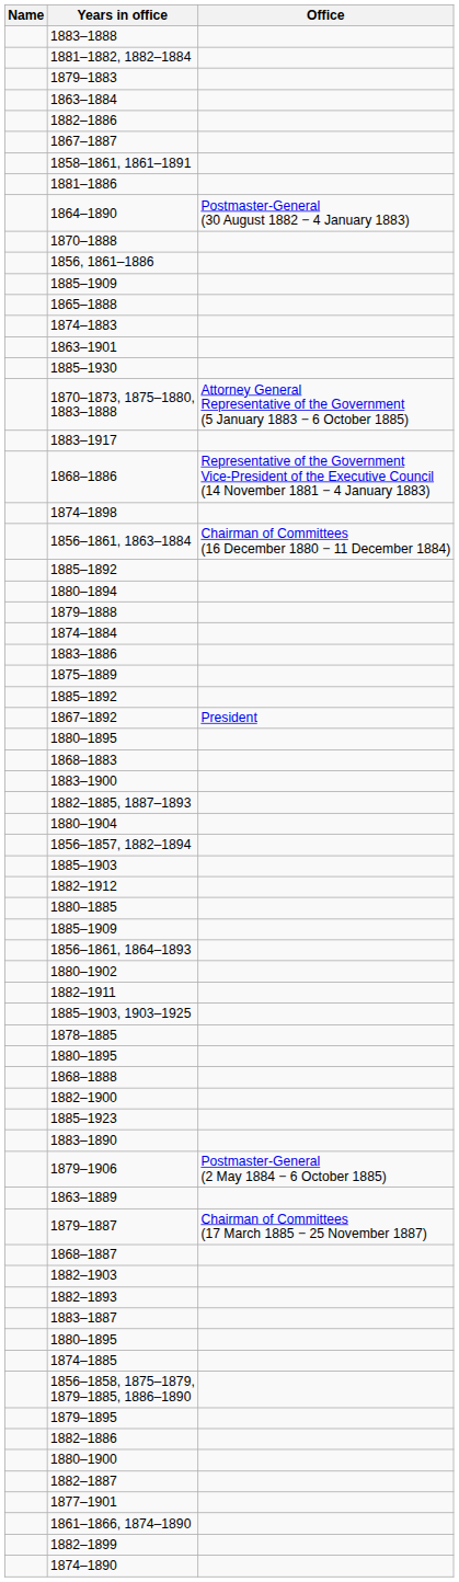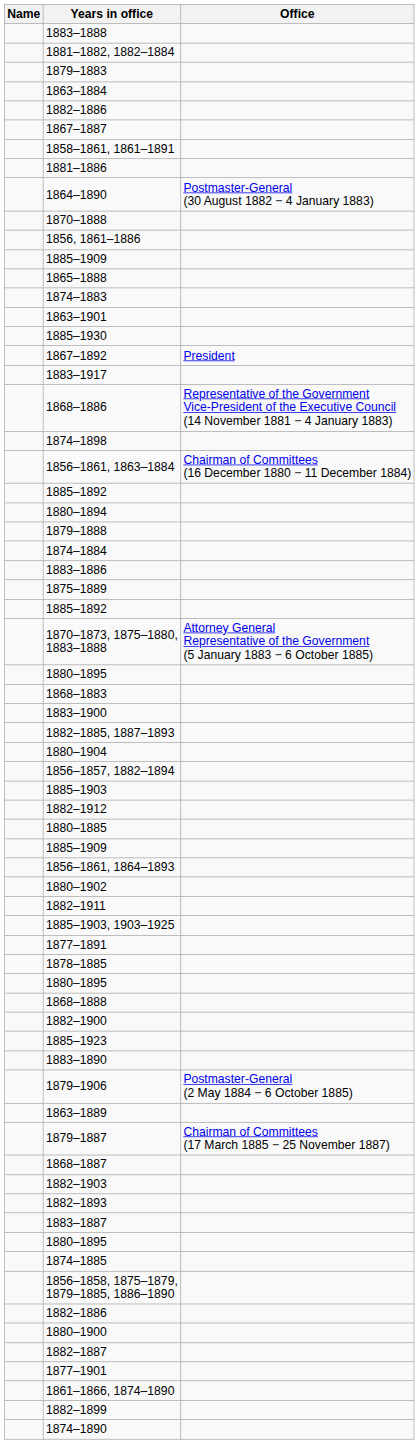rows swapped: 1870–1873, 1875–1880, 1883–1888 <-> 1867–1892
+ row: 1877–1891
- row: 1879–1895
